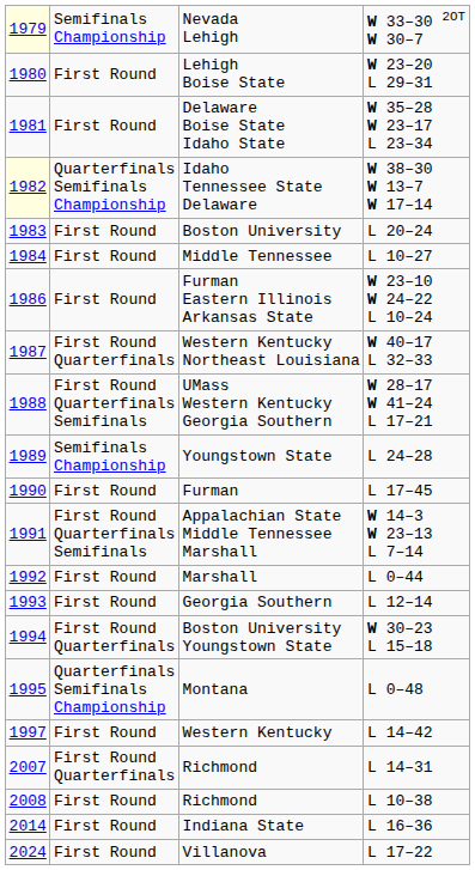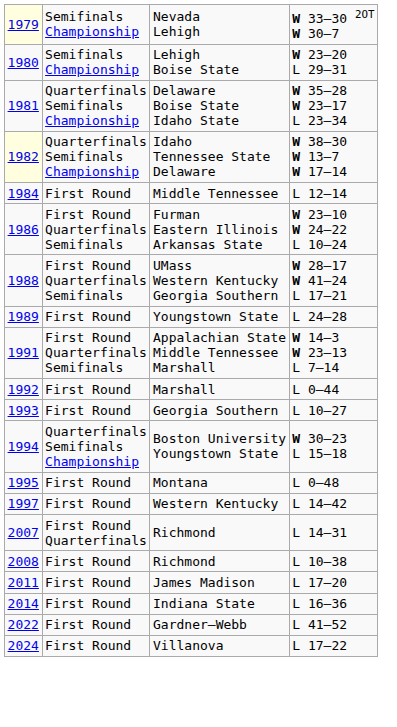Lehigh Boise State | column 2: First Round -> Semifinals Championship
Delaware Boise State Idaho State | column 2: First Round -> Quarterfinals Semifinals Championship
- row: 1983 | First Round | Boston University | L 20–24
Middle Tennessee | column 4: L 10–27 -> L 12–14
Furman Eastern Illinois Arkansas State | column 2: First Round -> First Round Quarterfinals Semifinals
- row: 1987 | First Round Quarterfinals | Western Kentucky Northeast Louisiana | W 40–17 L 32–33
Youngstown State | column 2: Semifinals Championship -> First Round
- row: 1990 | First Round | Furman | L 17–45
Georgia Southern | column 4: L 12–14 -> L 10–27
Boston University Youngstown State | column 2: First Round Quarterfinals -> Quarterfinals Semifinals Championship
Montana | column 2: Quarterfinals Semifinals Championship -> First Round
+ row: 2011 | First Round | James Madison | L 17–20
+ row: 2022 | First Round | Gardner–Webb | L 41–52
